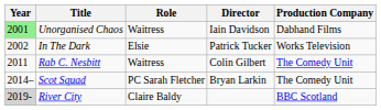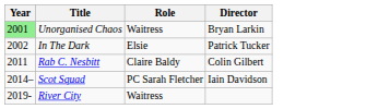- column: Production Company | Dabhand Films | Works Television | The Comedy Unit | The Comedy Unit | BBC Scotland
Unorganised Chaos | Director: Iain Davidson -> Bryan Larkin
Rab C. Nesbitt | Role: Waitress -> Claire Baldy
Scot Squad | Director: Bryan Larkin -> Iain Davidson
River City | Year: lightgrey background -> no background
River City | Role: Claire Baldy -> Waitress
